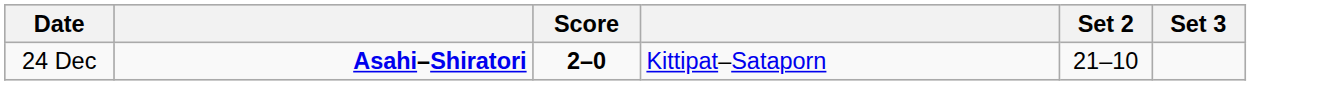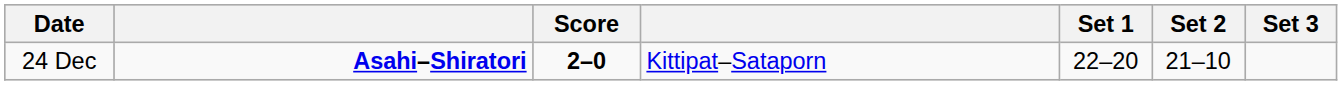+ column: Set 1 | 22–20
